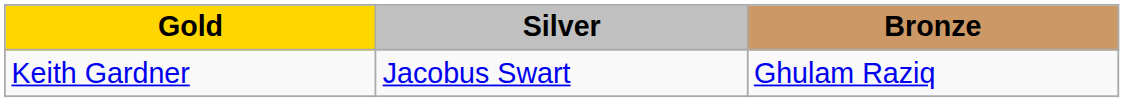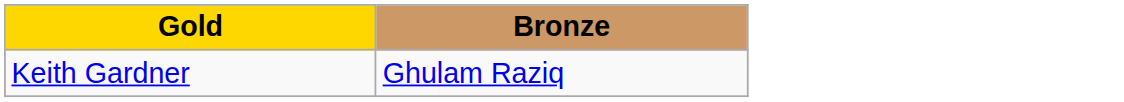- column: Silver | Jacobus Swart
